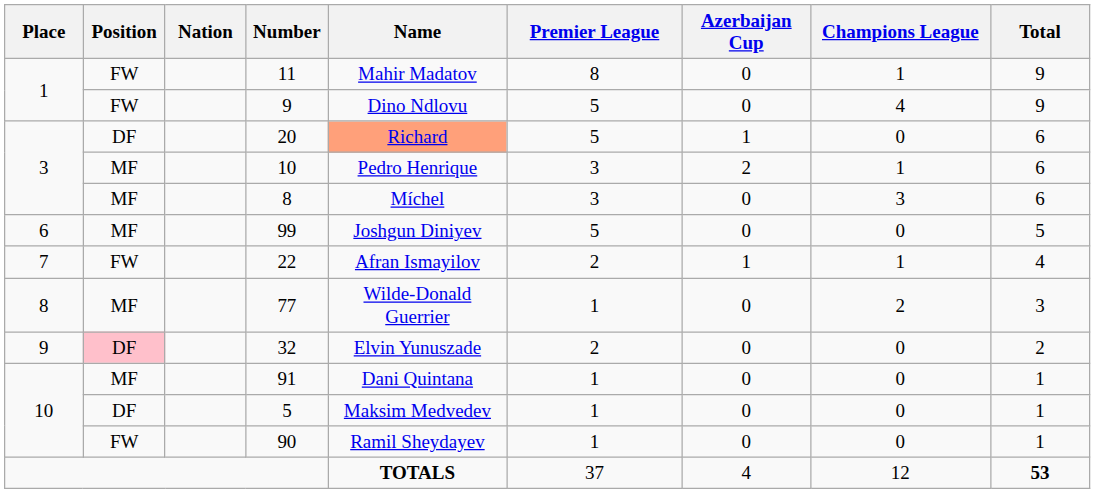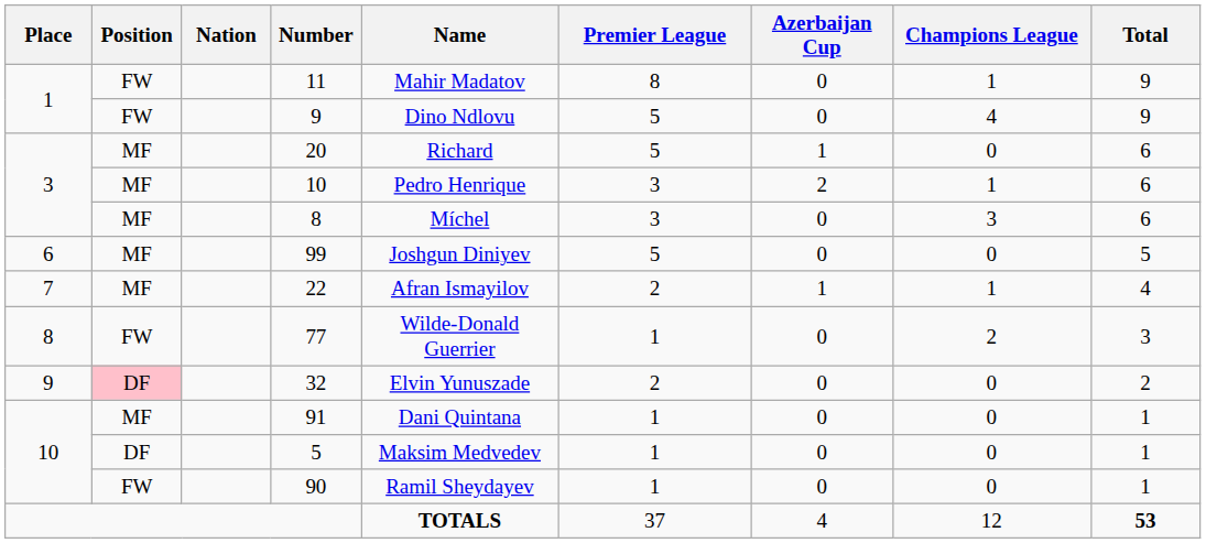20 | Position: DF -> MF
20 | Name: lightsalmon background -> no background
22 | Position: FW -> MF
77 | Position: MF -> FW
